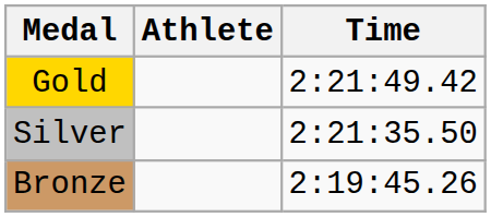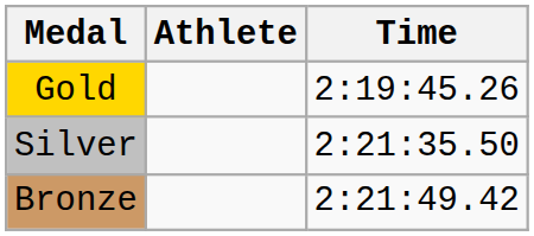Gold | Time: 2:21:49.42 -> 2:19:45.26
Bronze | Time: 2:19:45.26 -> 2:21:49.42
